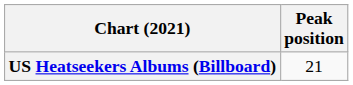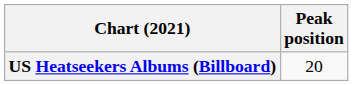US Heatseekers Albums (Billboard) | Peak position: 21 -> 20
